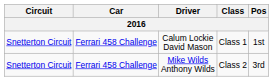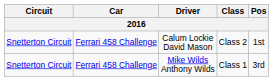Calum Lockie David Mason | Class: Class 1 -> Class 2
Mike Wilds Anthony Wilds | Class: Class 2 -> Class 1
